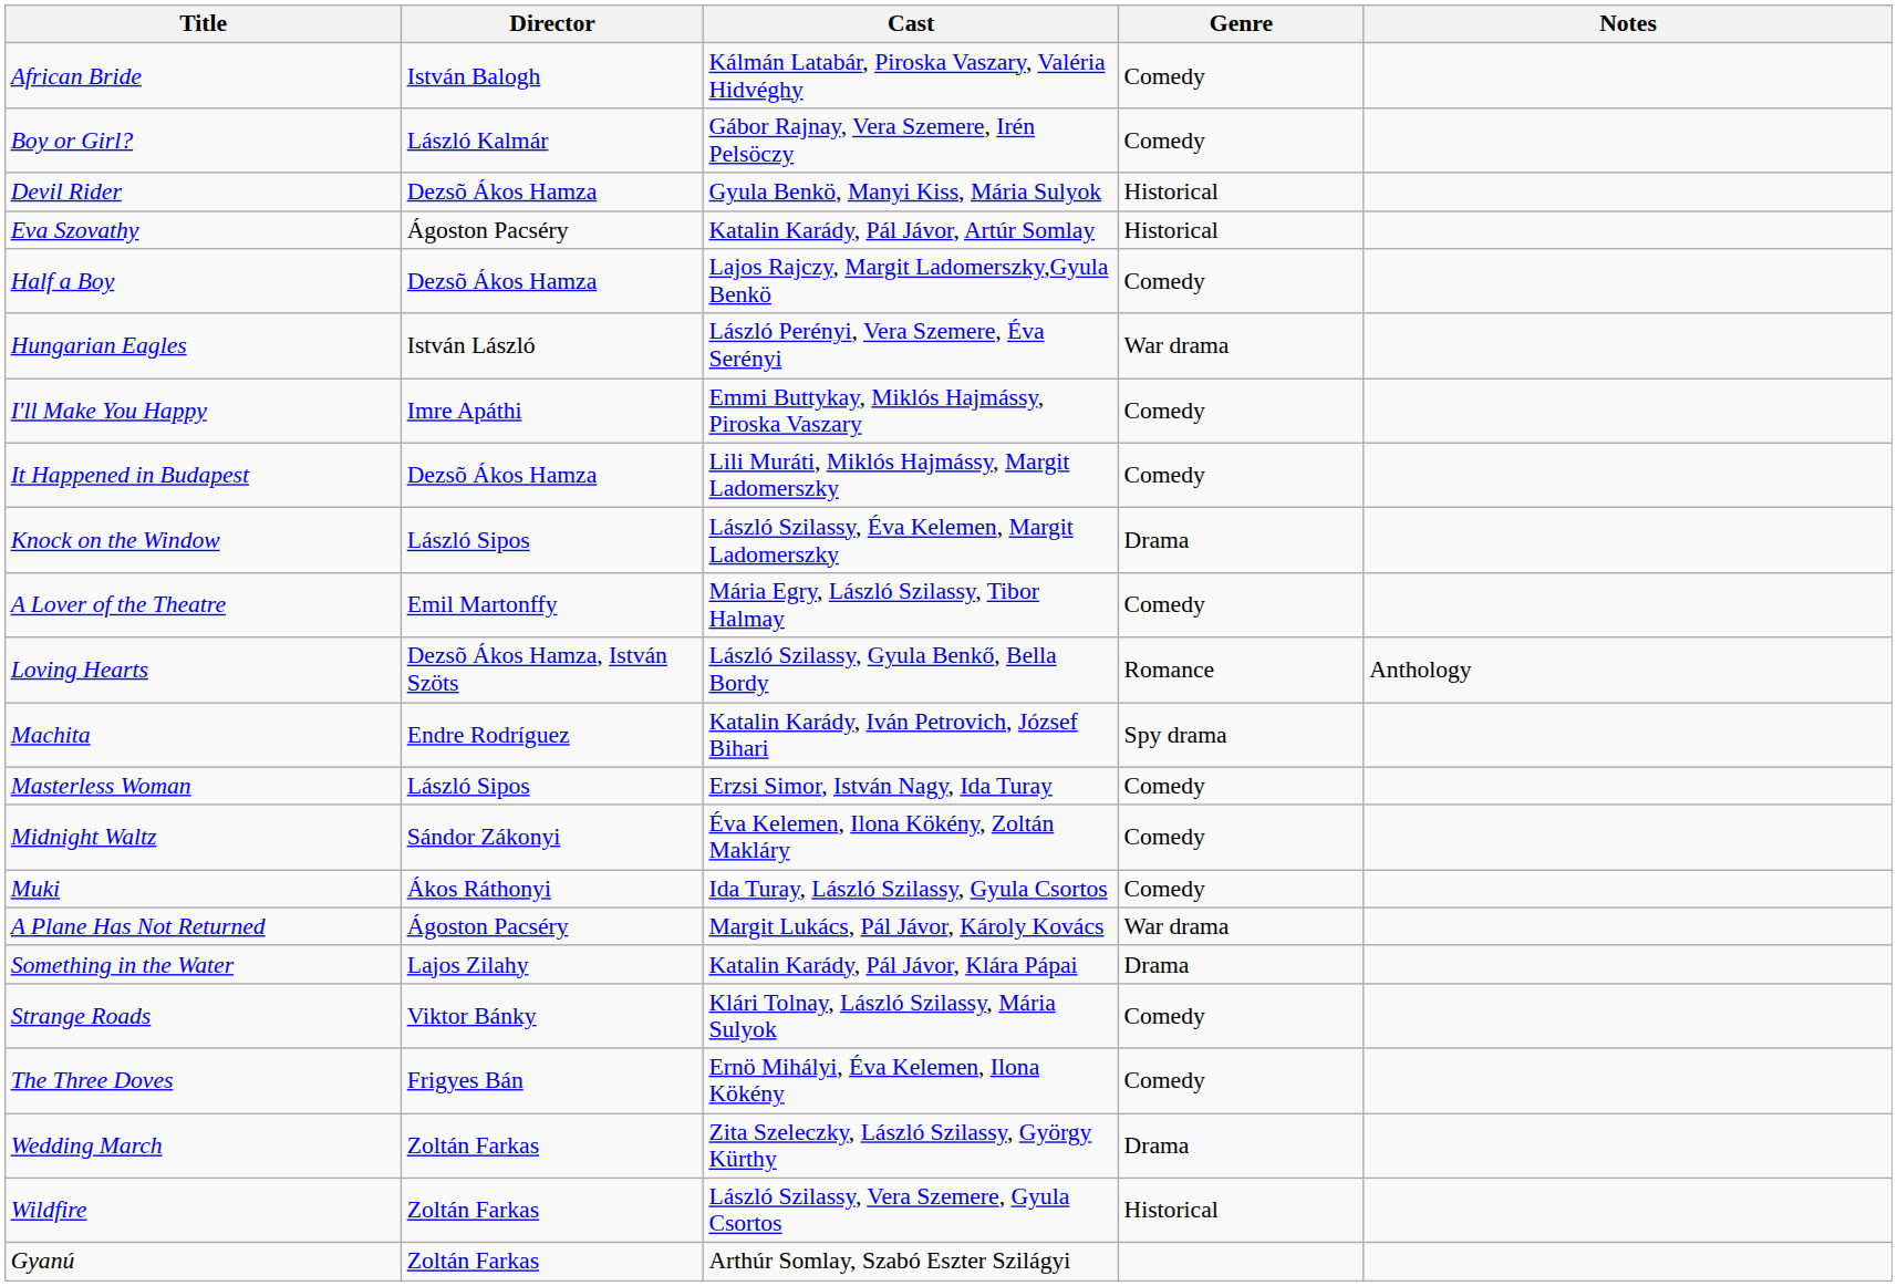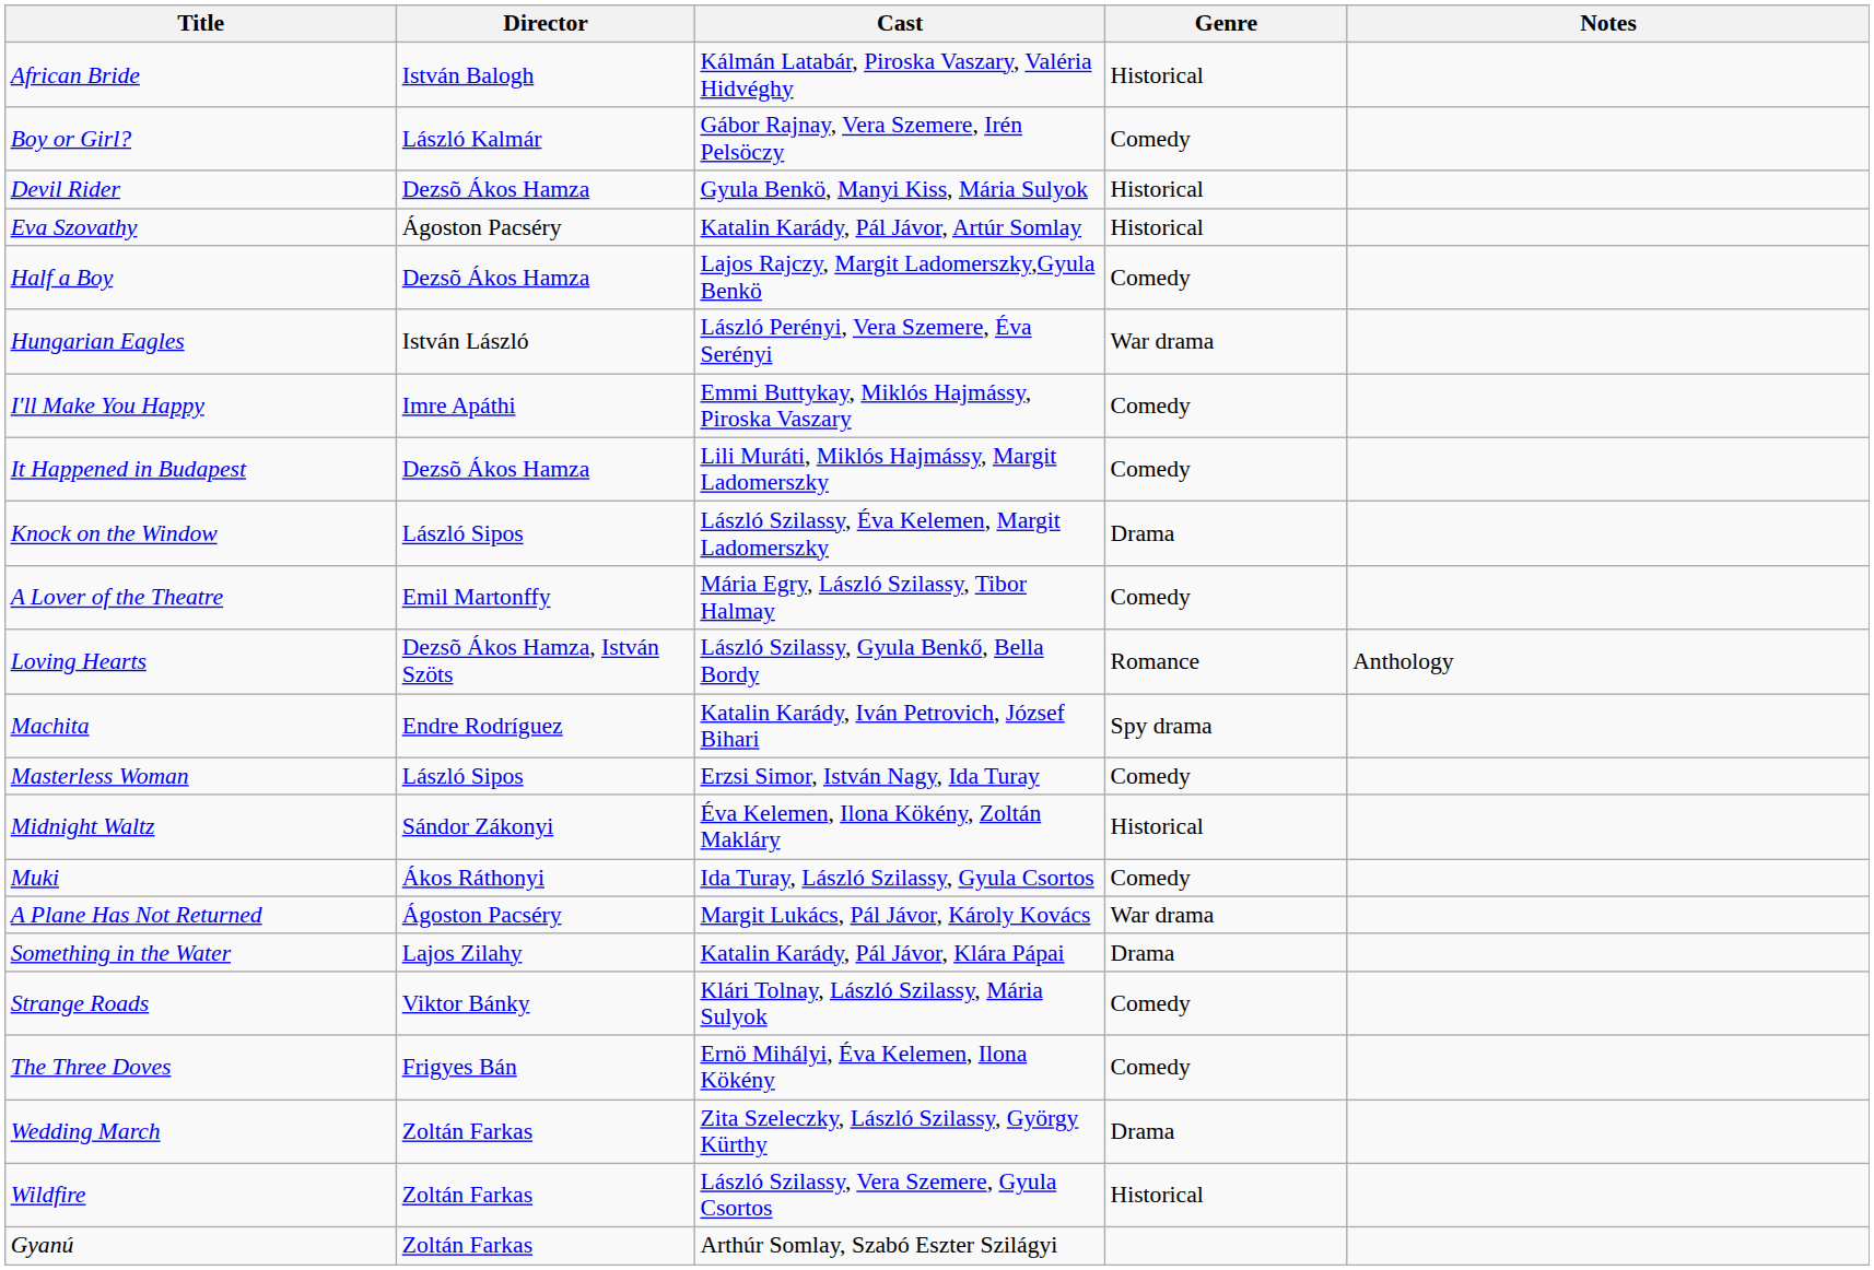African Bride | Genre: Comedy -> Historical
Midnight Waltz | Genre: Comedy -> Historical
